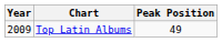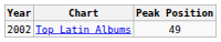Top Latin Albums | Year: 2009 -> 2002
